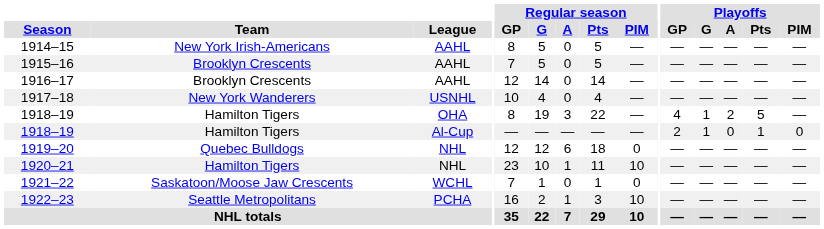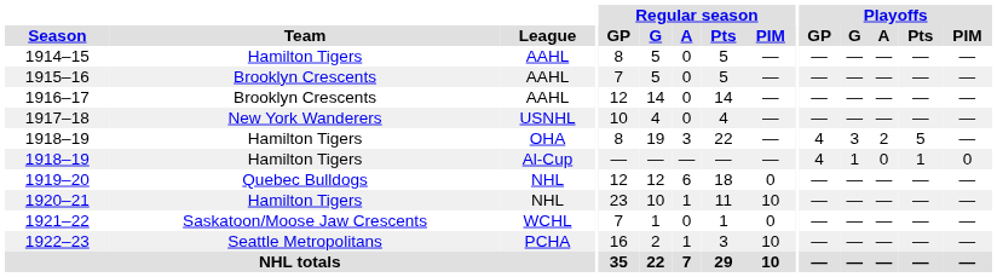1914–15 | Team: New York Irish-Americans -> Hamilton Tigers
1918–19 / OHA | Playoffs / G: 1 -> 3
1918–19 / Al-Cup | Playoffs / GP: 2 -> 4
